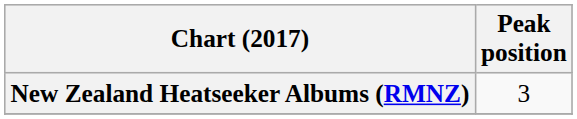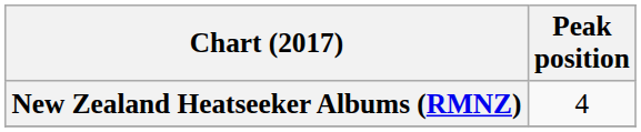New Zealand Heatseeker Albums (RMNZ) | Peak position: 3 -> 4
